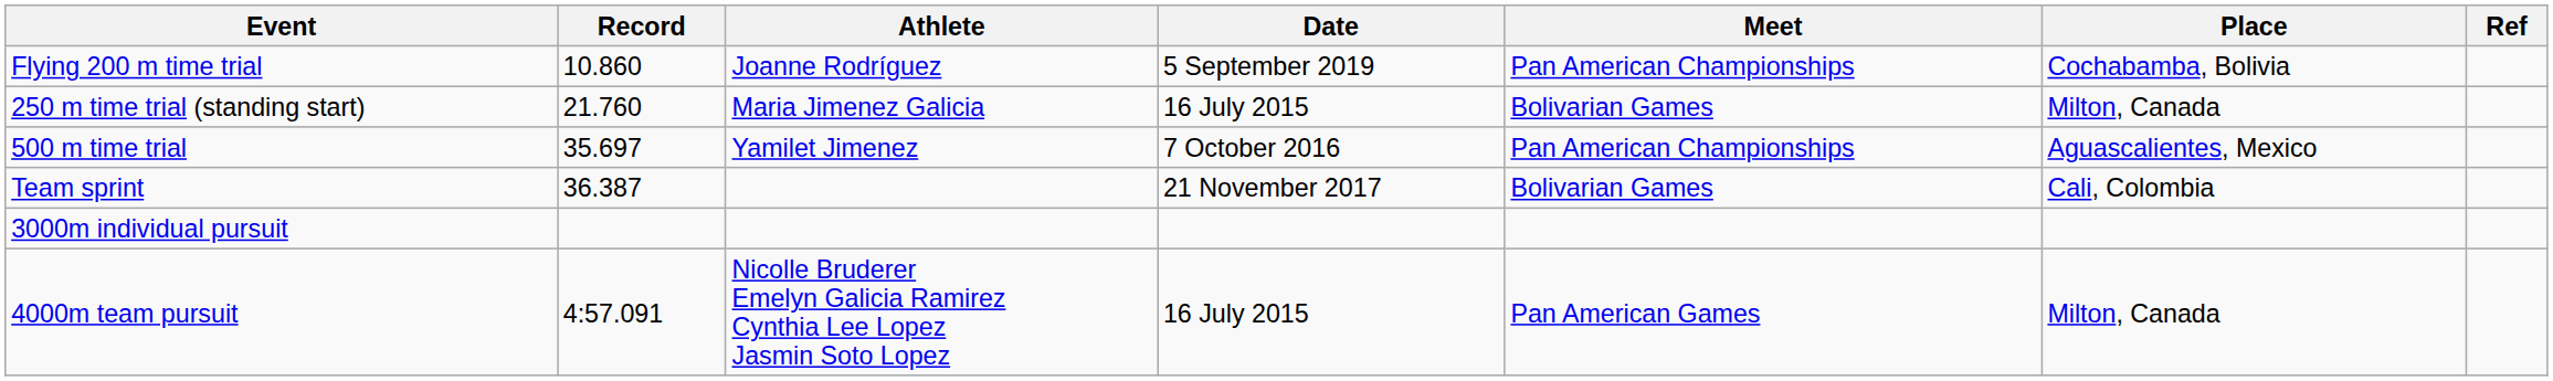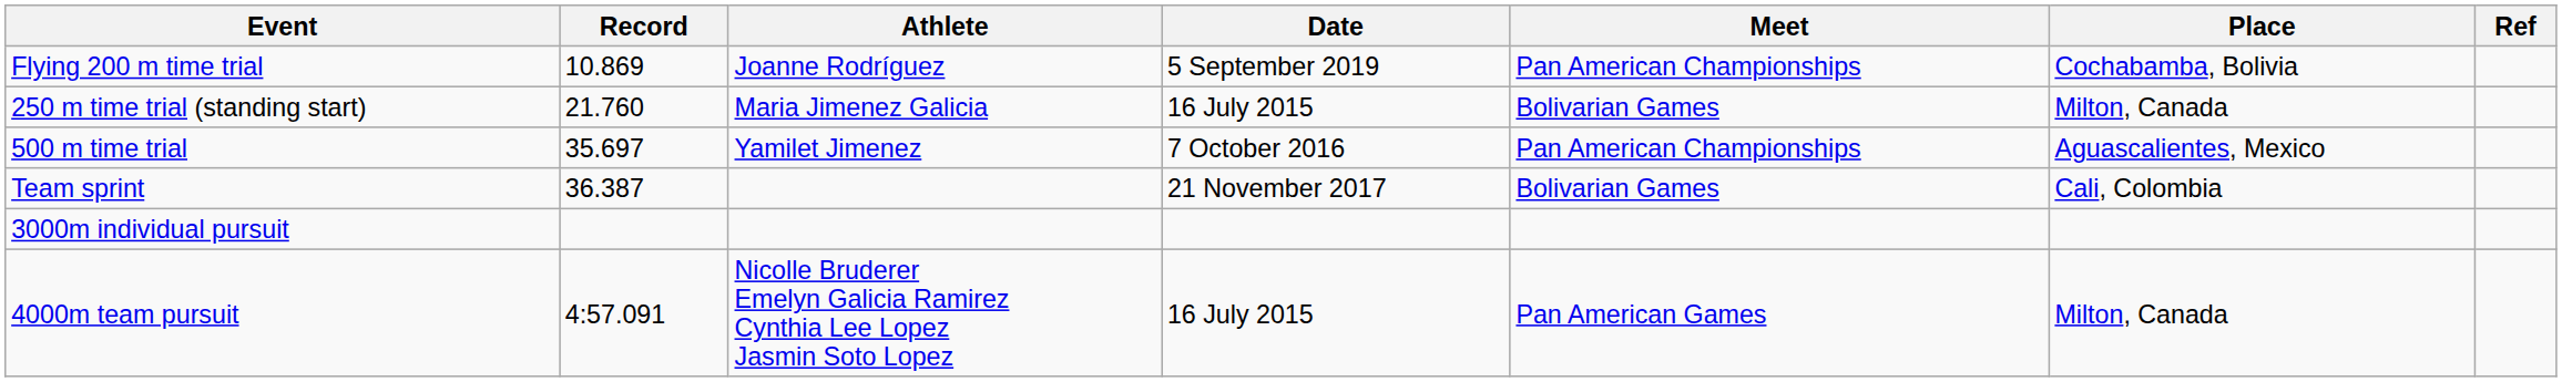Flying 200 m time trial | Record: 10.860 -> 10.869
